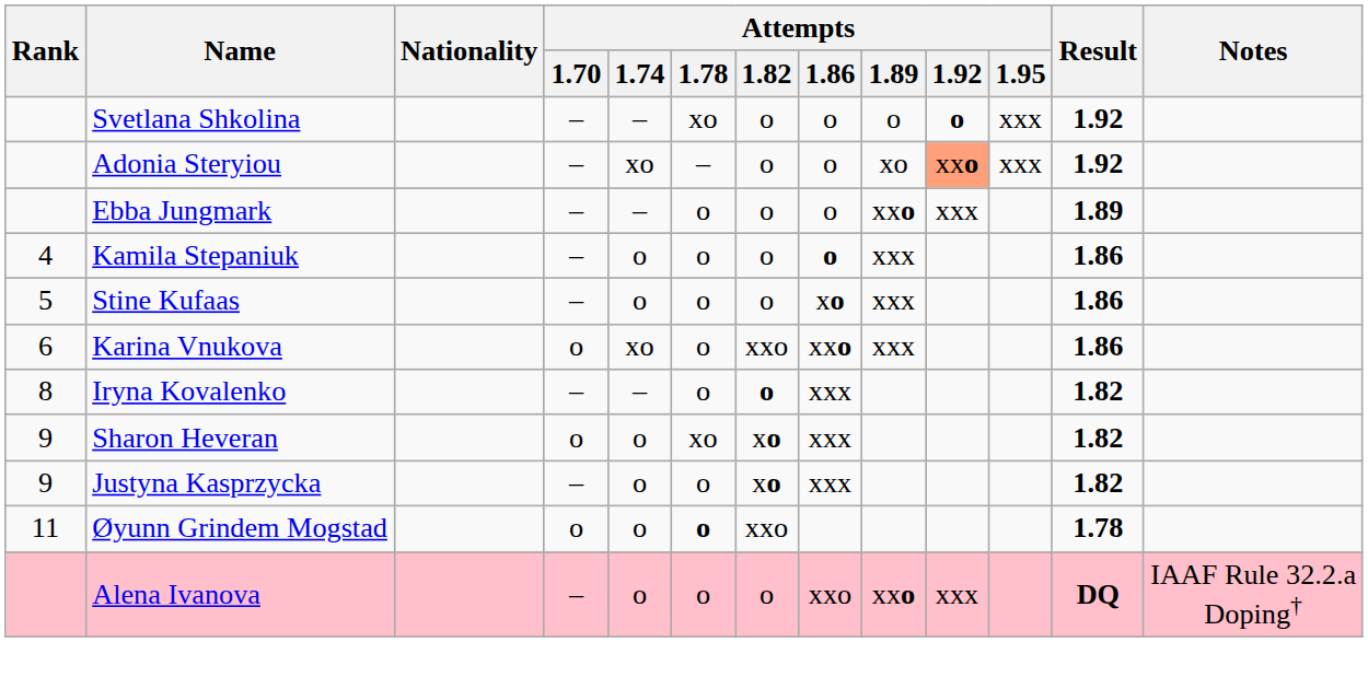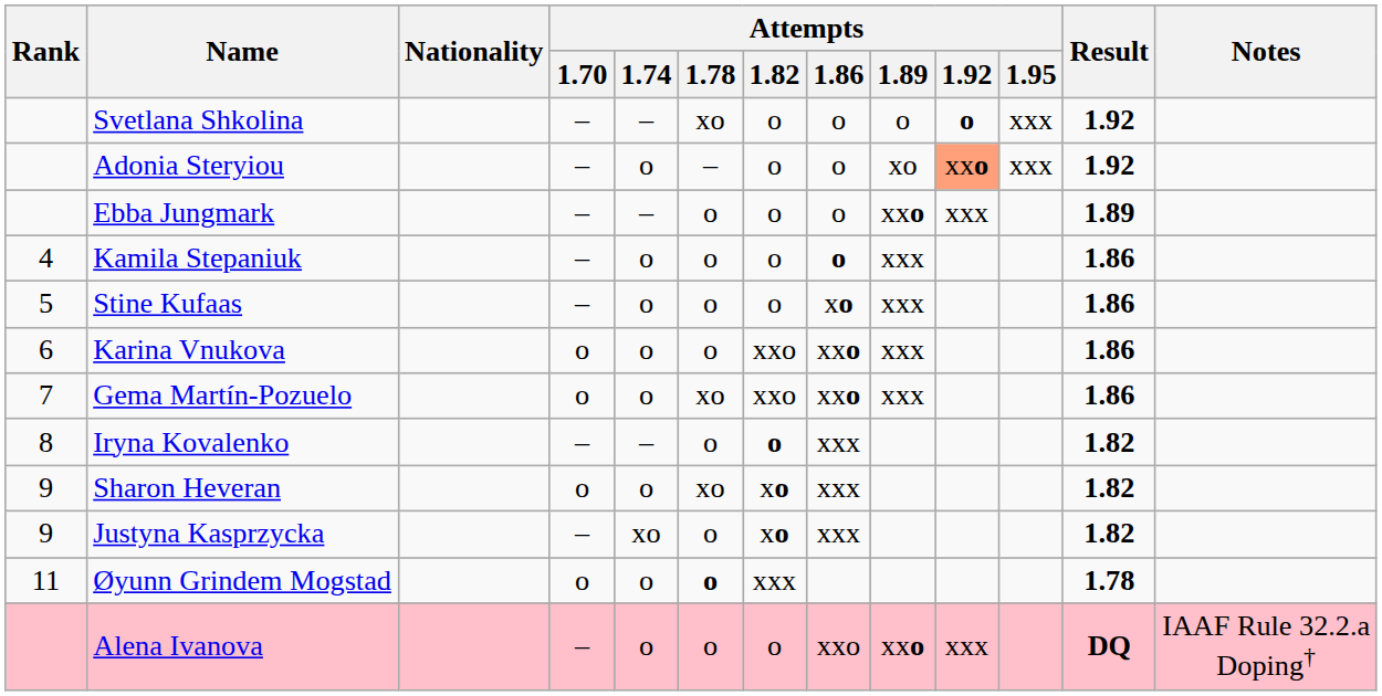Adonia Steryiou | Attempts / 1.74: xo -> o
Karina Vnukova | Attempts / 1.74: xo -> o
+ row: 7 | Gema Martín-Pozuelo | o | o | xo | xxo | xxo | xxx | 1.86
Justyna Kasprzycka | Attempts / 1.74: o -> xo
Øyunn Grindem Mogstad | Attempts / 1.82: xxo -> xxx
